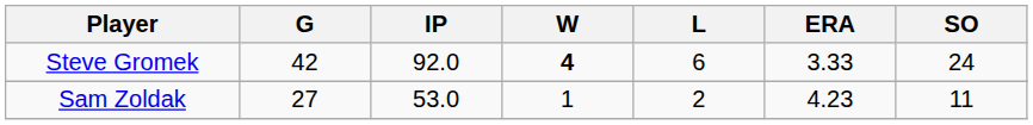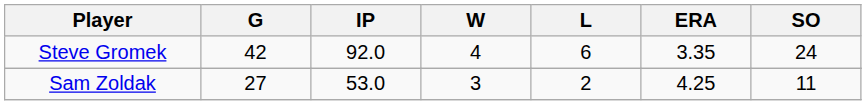Steve Gromek | W: bold -> normal
Steve Gromek | ERA: 3.33 -> 3.35
Sam Zoldak | W: 1 -> 3
Sam Zoldak | ERA: 4.23 -> 4.25
